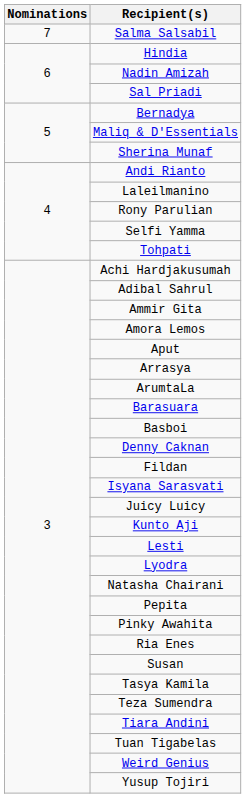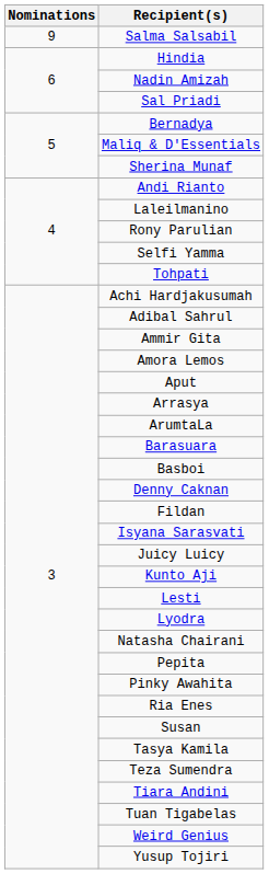Salma Salsabil | Nominations: 7 -> 9
